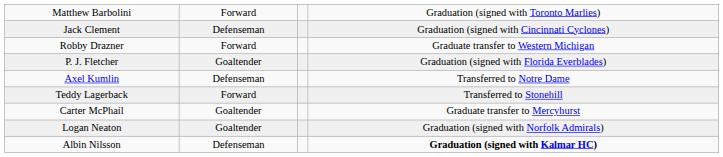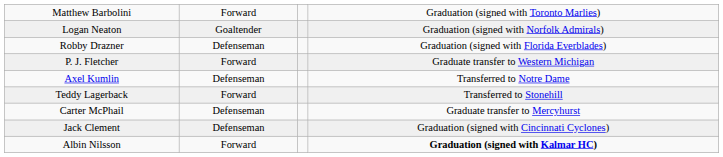rows swapped: Jack Clement <-> Logan Neaton
Robby Drazner | column 2: Forward -> Defenseman
Robby Drazner | column 4: Graduate transfer to Western Michigan -> Graduation (signed with Florida Everblades)
P. J. Fletcher | column 2: Goaltender -> Forward
P. J. Fletcher | column 4: Graduation (signed with Florida Everblades) -> Graduate transfer to Western Michigan
Carter McPhail | column 2: Goaltender -> Defenseman
Albin Nilsson | column 2: Defenseman -> Forward
